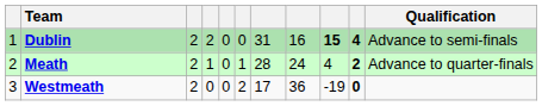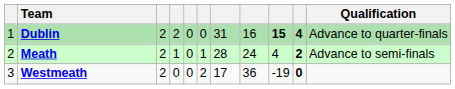Dublin | Qualification: Advance to semi-finals -> Advance to quarter-finals
Meath | Qualification: Advance to quarter-finals -> Advance to semi-finals
